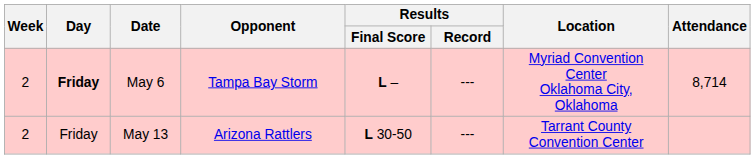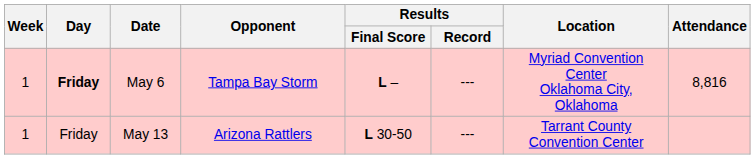May 6 | Week: 2 -> 1
May 6 | Attendance: 8,714 -> 8,816
May 13 | Week: 2 -> 1
